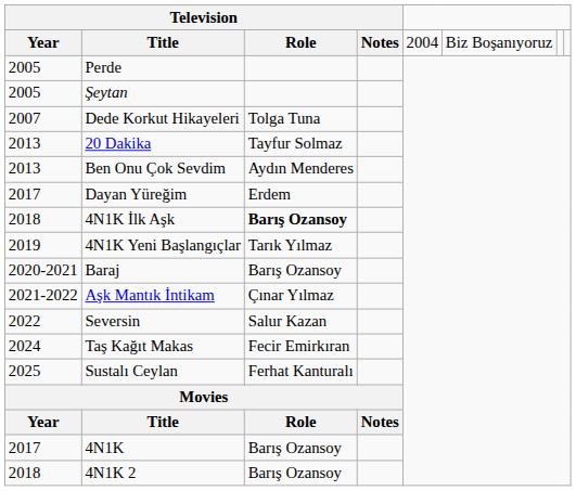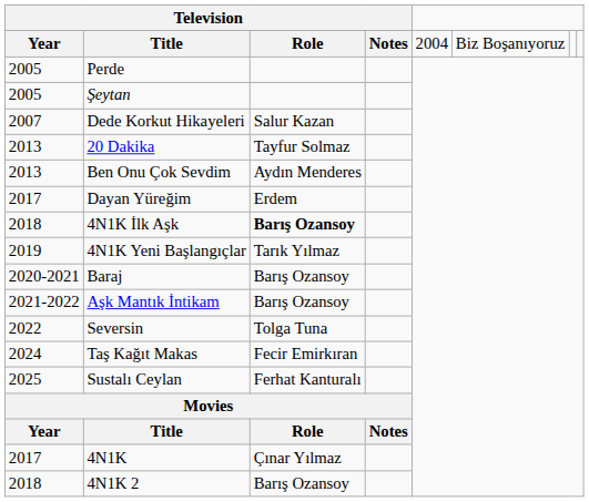Dede Korkut Hikayeleri | column 3: Tolga Tuna -> Salur Kazan
Aşk Mantık İntikam | column 3: Çınar Yılmaz -> Barış Ozansoy
Seversin | column 3: Salur Kazan -> Tolga Tuna
4N1K | column 3: Barış Ozansoy -> Çınar Yılmaz
